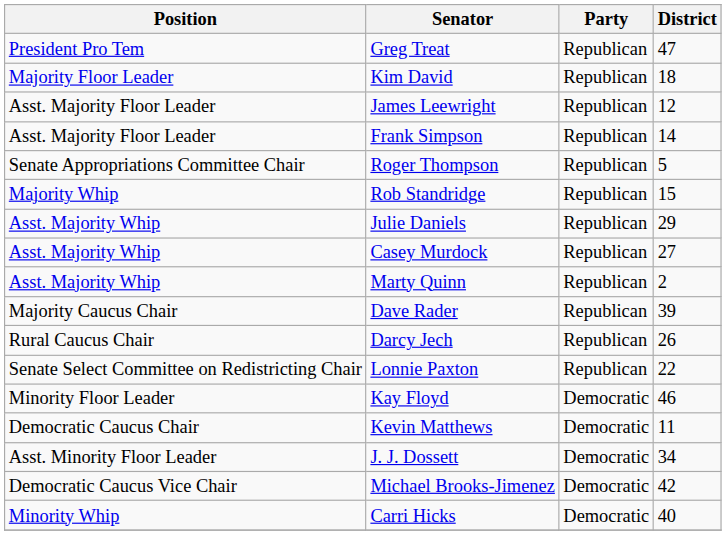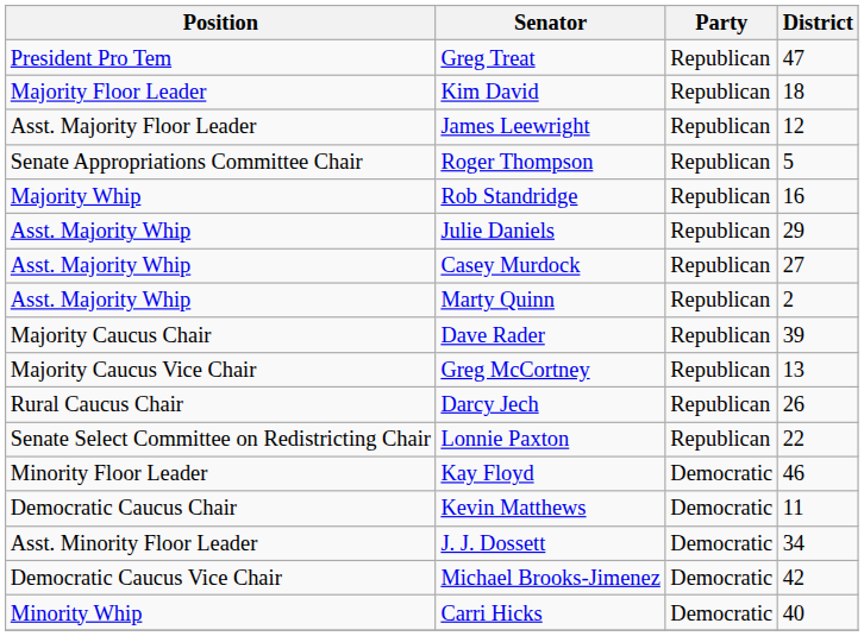- row: Asst. Majority Floor Leader | Frank Simpson | Republican | 14
Rob Standridge | District: 15 -> 16
+ row: Majority Caucus Vice Chair | Greg McCortney | Republican | 13
